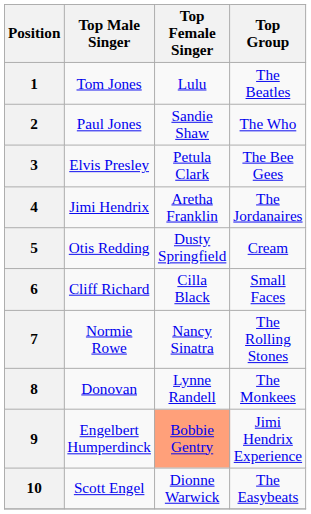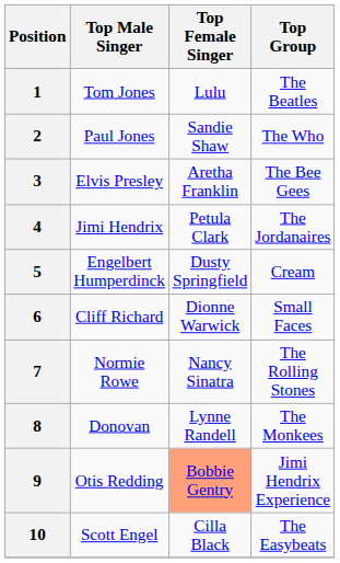3 | Top Female Singer: Petula Clark -> Aretha Franklin
4 | Top Female Singer: Aretha Franklin -> Petula Clark
5 | Top Male Singer: Otis Redding -> Engelbert Humperdinck
6 | Top Female Singer: Cilla Black -> Dionne Warwick
9 | Top Male Singer: Engelbert Humperdinck -> Otis Redding
10 | Top Female Singer: Dionne Warwick -> Cilla Black
